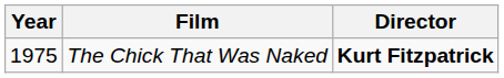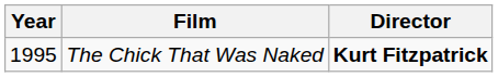The Chick That Was Naked | Year: 1975 -> 1995
